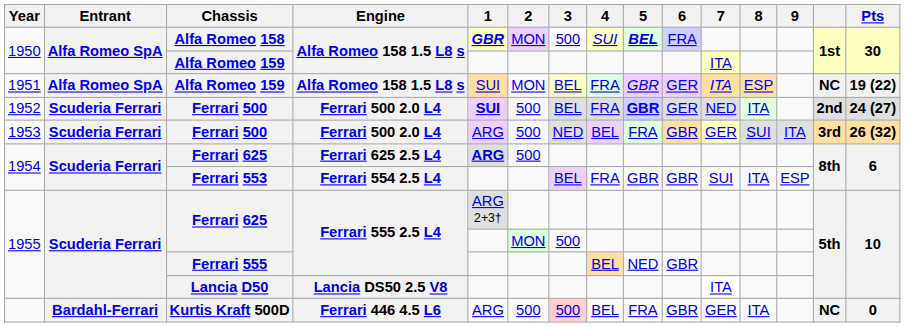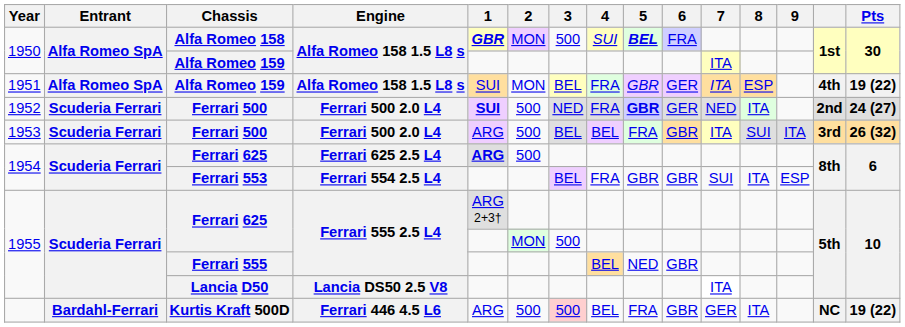1951 / Alfa Romeo 159 | column 14: NC -> 4th
1952 / Ferrari 500 | 3: BEL -> NED
1953 / Ferrari 500 | 3: NED -> BEL
1953 / Ferrari 500 | 7: GER -> ITA
Kurtis Kraft 500D | Pts: 0 -> 19 (22)
